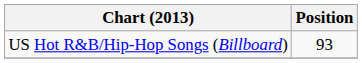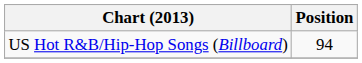US Hot R&B/Hip-Hop Songs (Billboard) | Position: 93 -> 94
